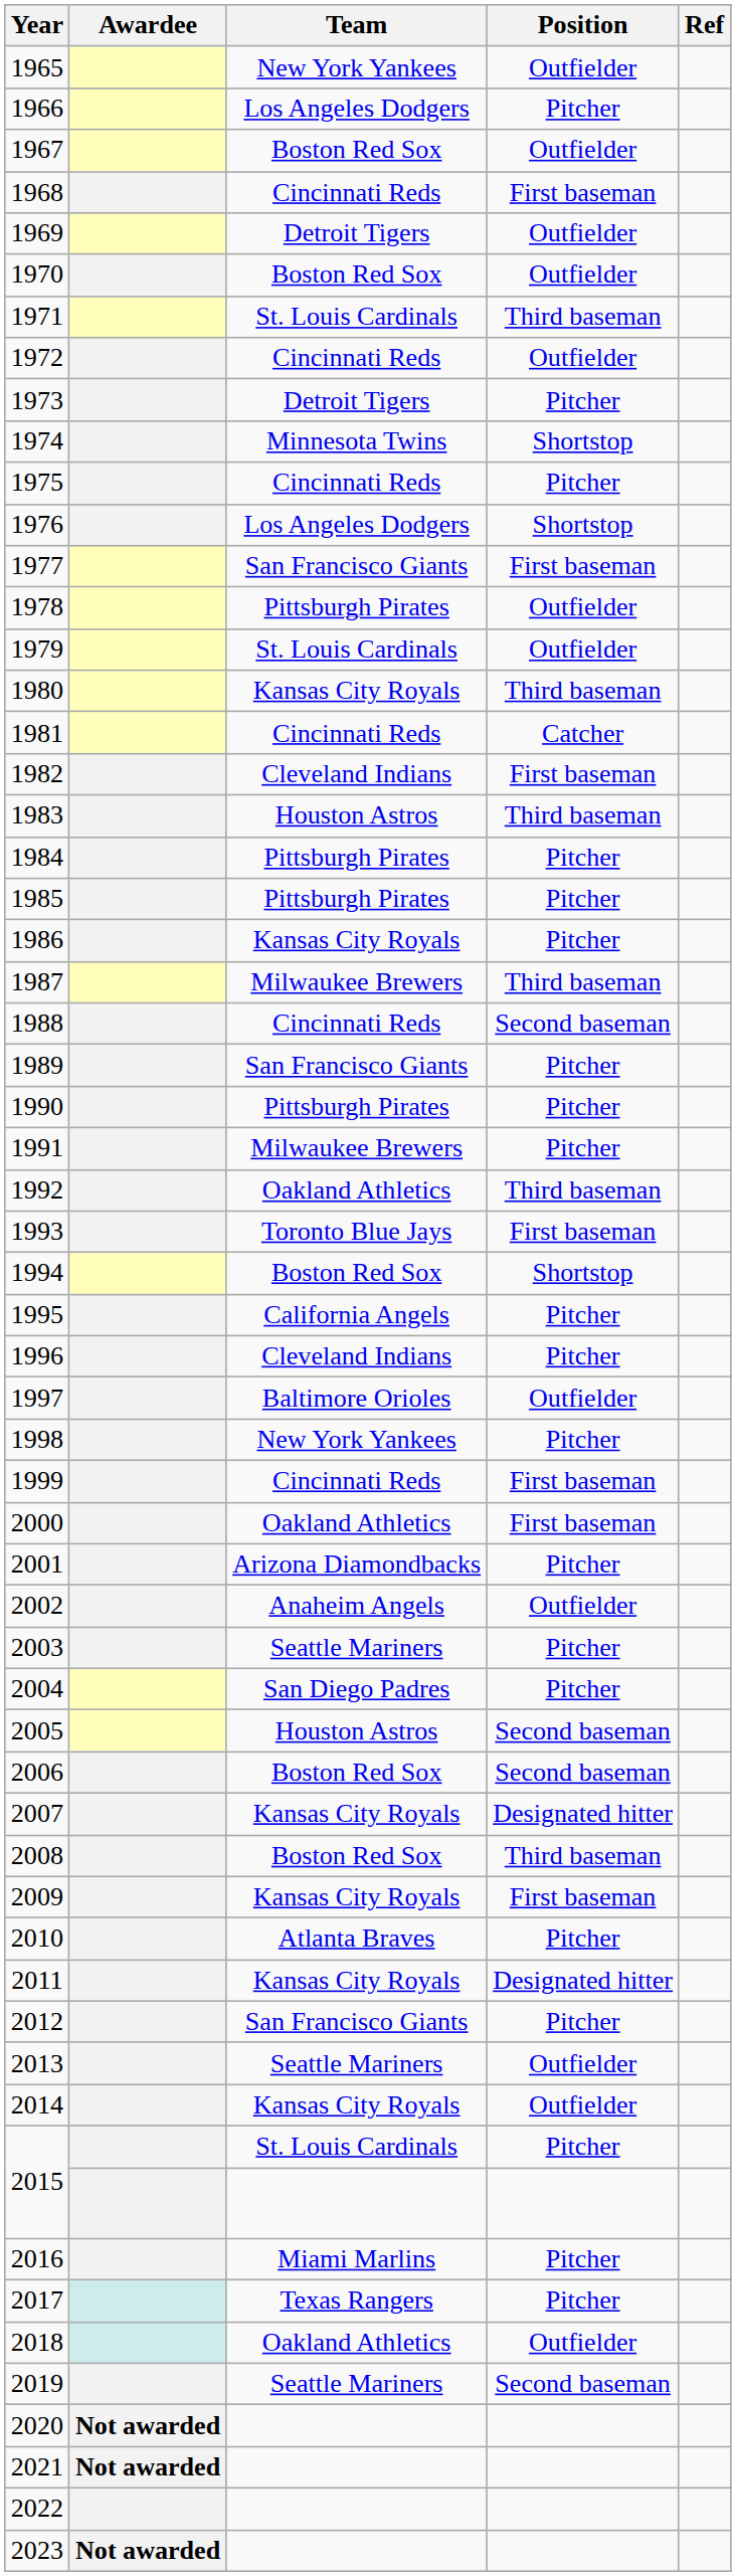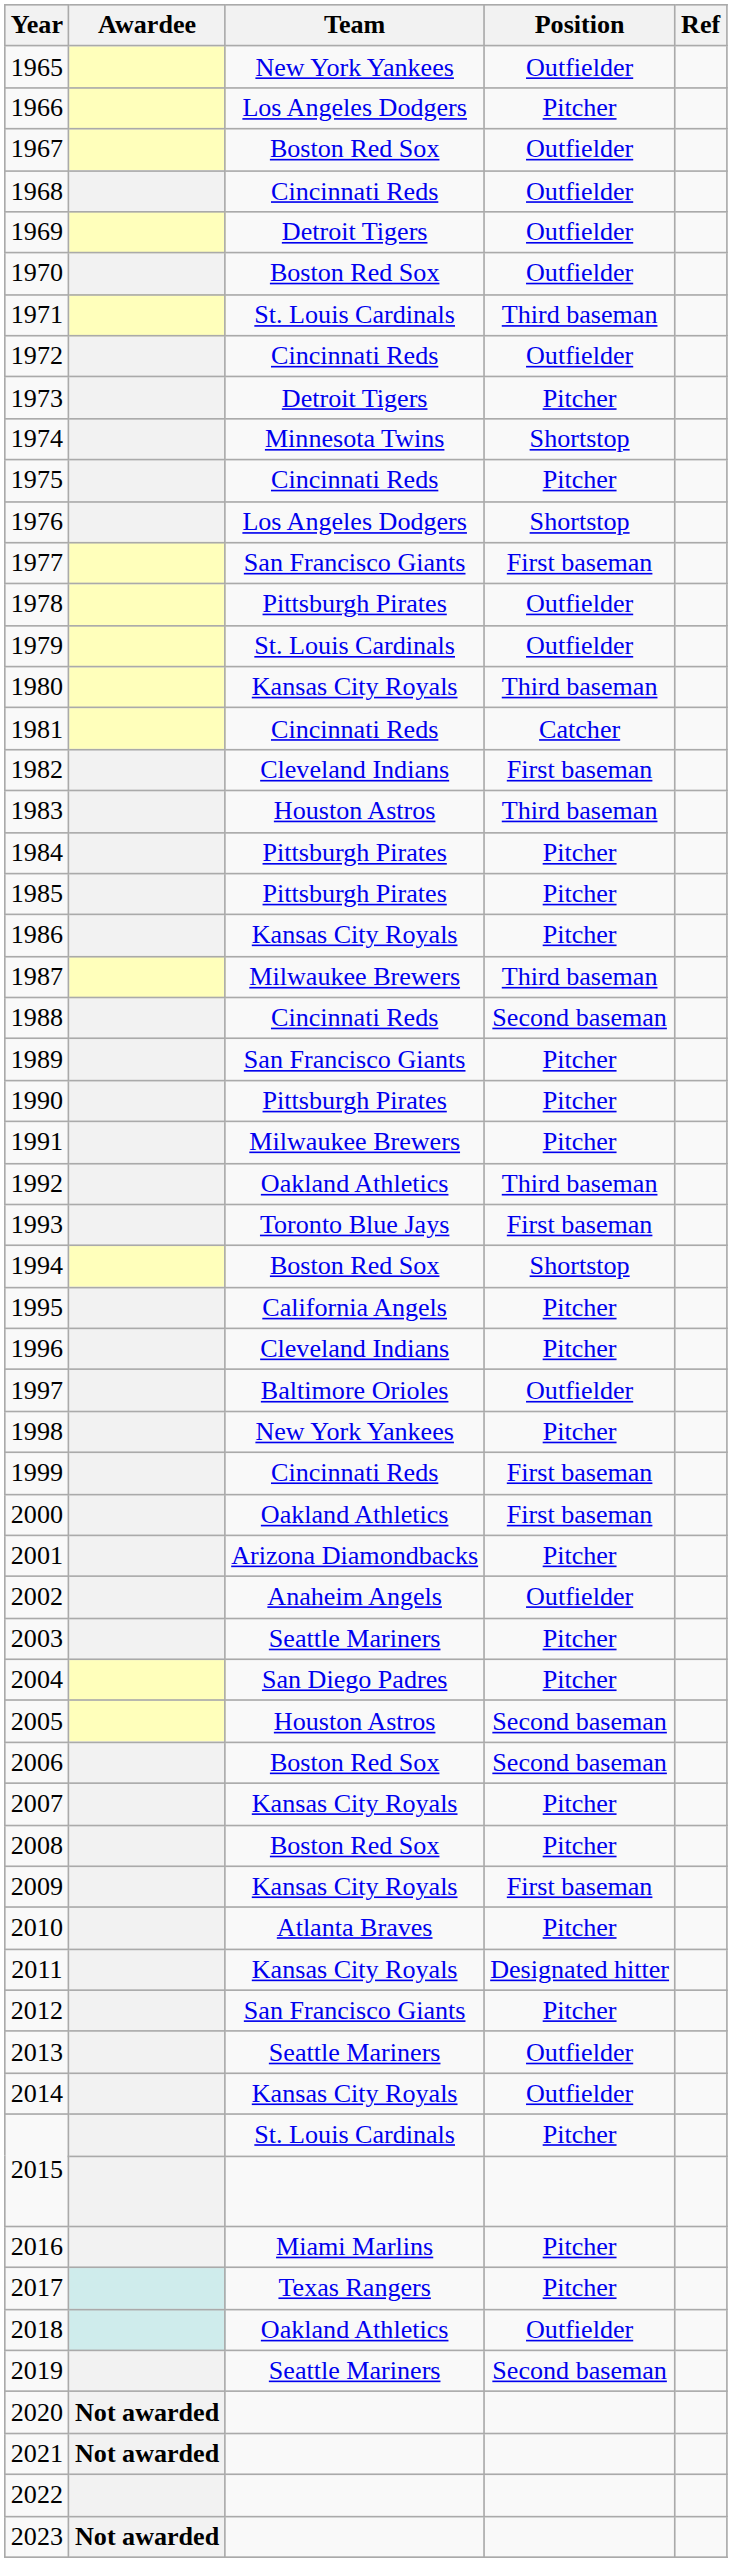1968 | Position: First baseman -> Outfielder
2007 | Position: Designated hitter -> Pitcher
2008 | Position: Third baseman -> Pitcher
